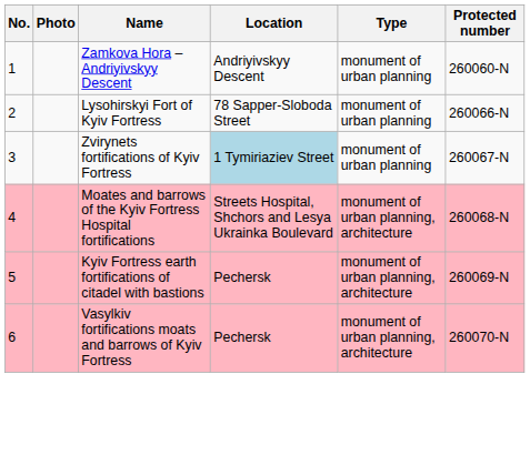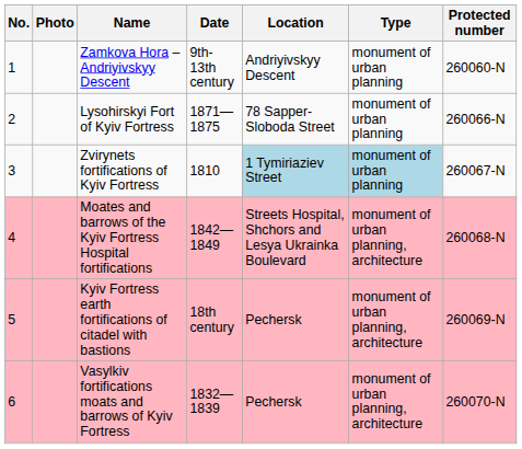+ column: Date | 9th-13th century | 1871—1875 | 1810 | 1842—1849 | 18th century | 1832—1839
Zvirynets fortifications of Kyiv Fortress | Type: no background -> lightblue background
